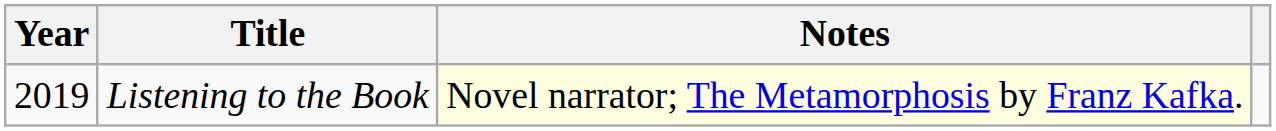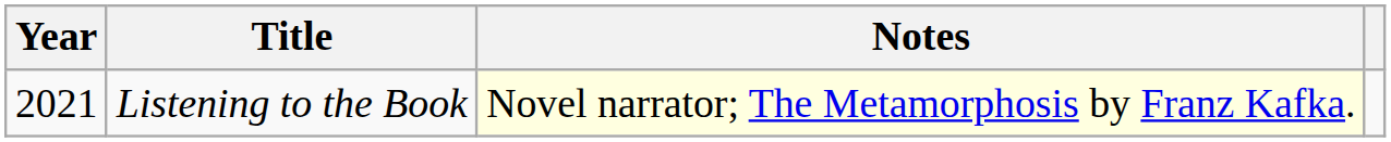Listening to the Book | Year: 2019 -> 2021
